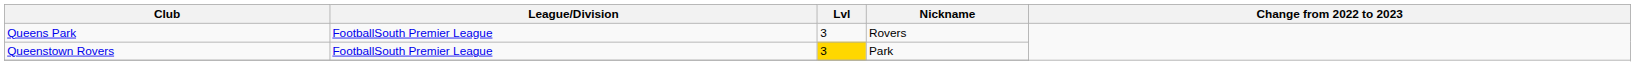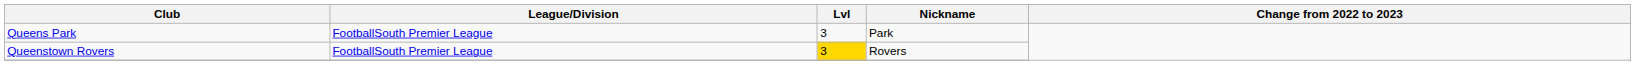Queens Park | Nickname: Rovers -> Park
Queenstown Rovers | Nickname: Park -> Rovers
